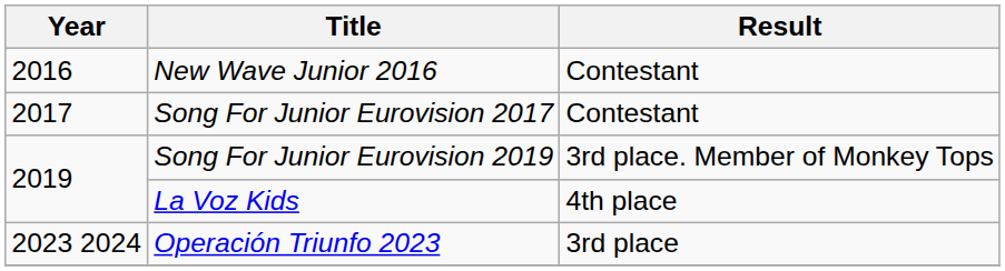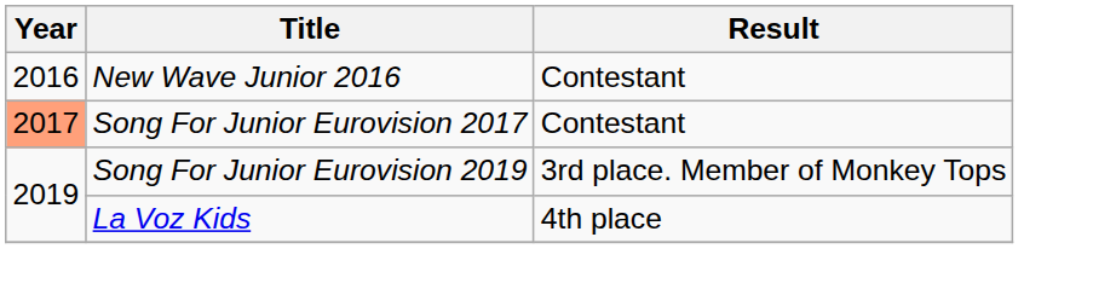Song For Junior Eurovision 2017 | Year: no background -> lightsalmon background
- row: 2023 2024 | Operación Triunfo 2023 | 3rd place
